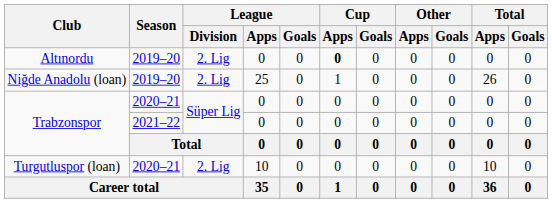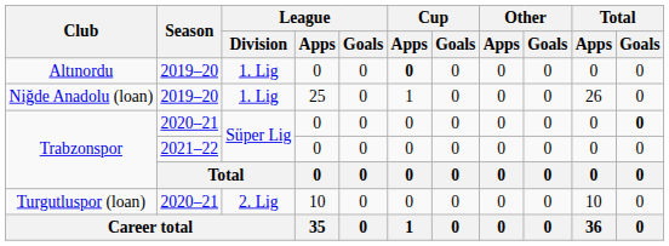Altınordu | League / Division: 2. Lig -> 1. Lig
Niğde Anadolu (loan) | League / Division: 2. Lig -> 1. Lig
Trabzonspor / 2020–21 | Total / Goals: normal -> bold
